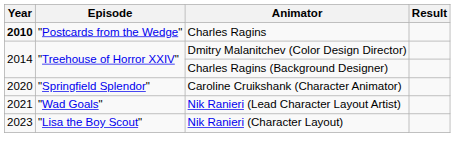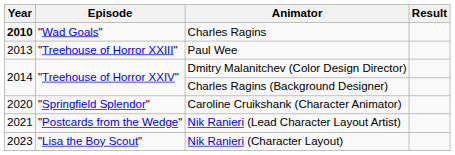Charles Ragins | Episode: "Postcards from the Wedge" -> "Wad Goals"
+ row: 2013 | "Treehouse of Horror XXIII" | Paul Wee
Nik Ranieri (Lead Character Layout Artist) | Episode: "Wad Goals" -> "Postcards from the Wedge"
